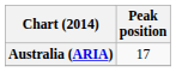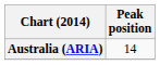Australia (ARIA) | Peak position: 17 -> 14
